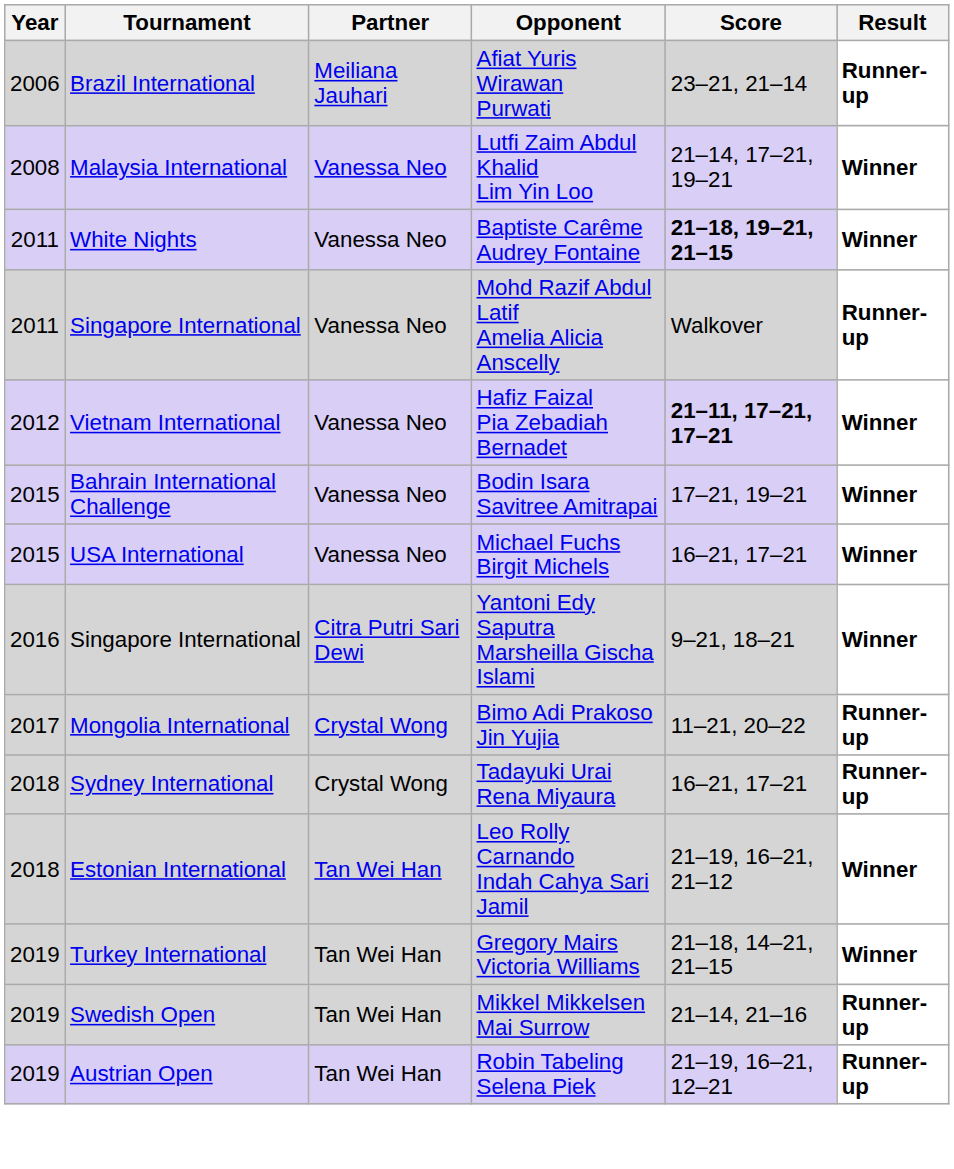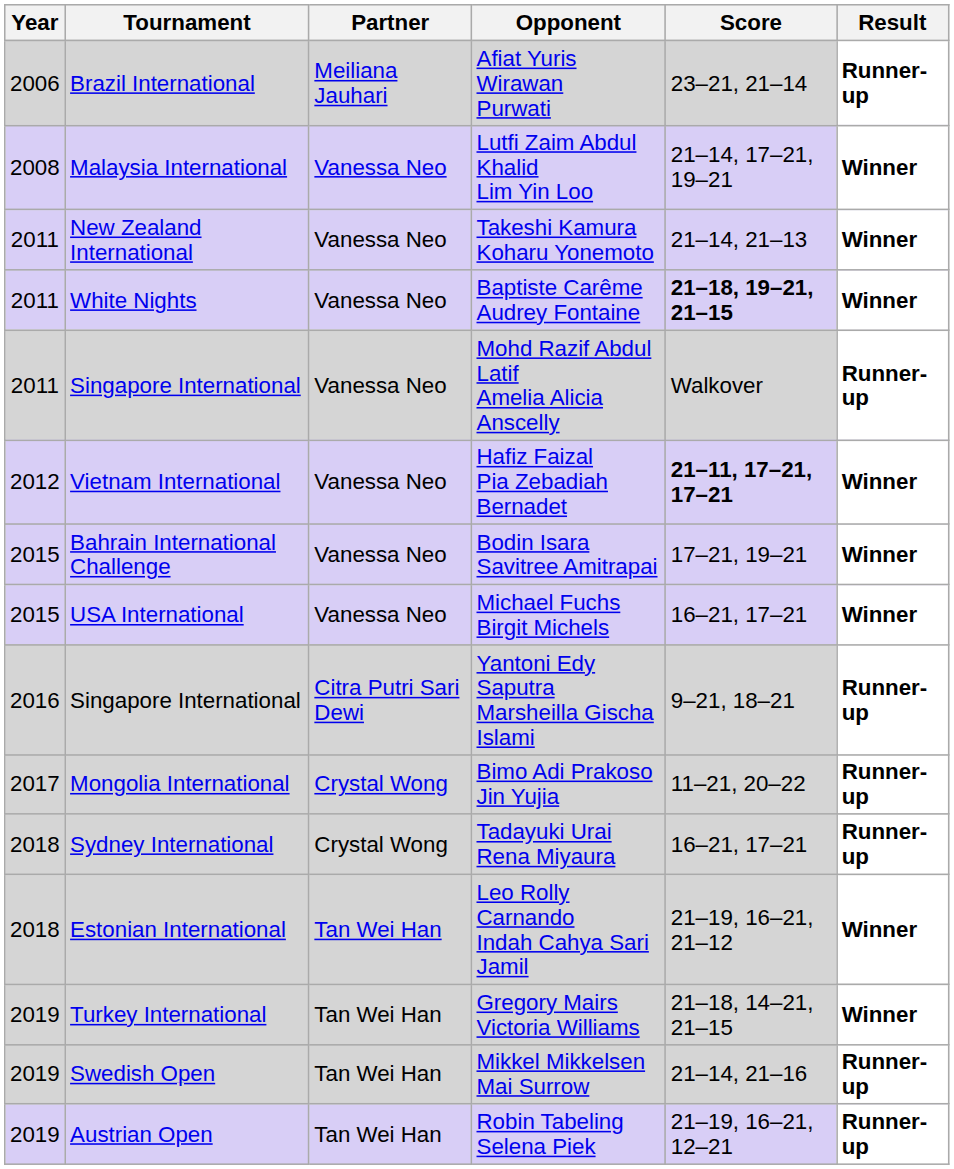+ row: 2011 | New Zealand International | Vanessa Neo | Takeshi Kamura Koharu Yonemoto | 21–14, 21–13 | Winner
Yantoni Edy Saputra Marsheilla Gischa Islami | Result: Winner -> Runner-up
